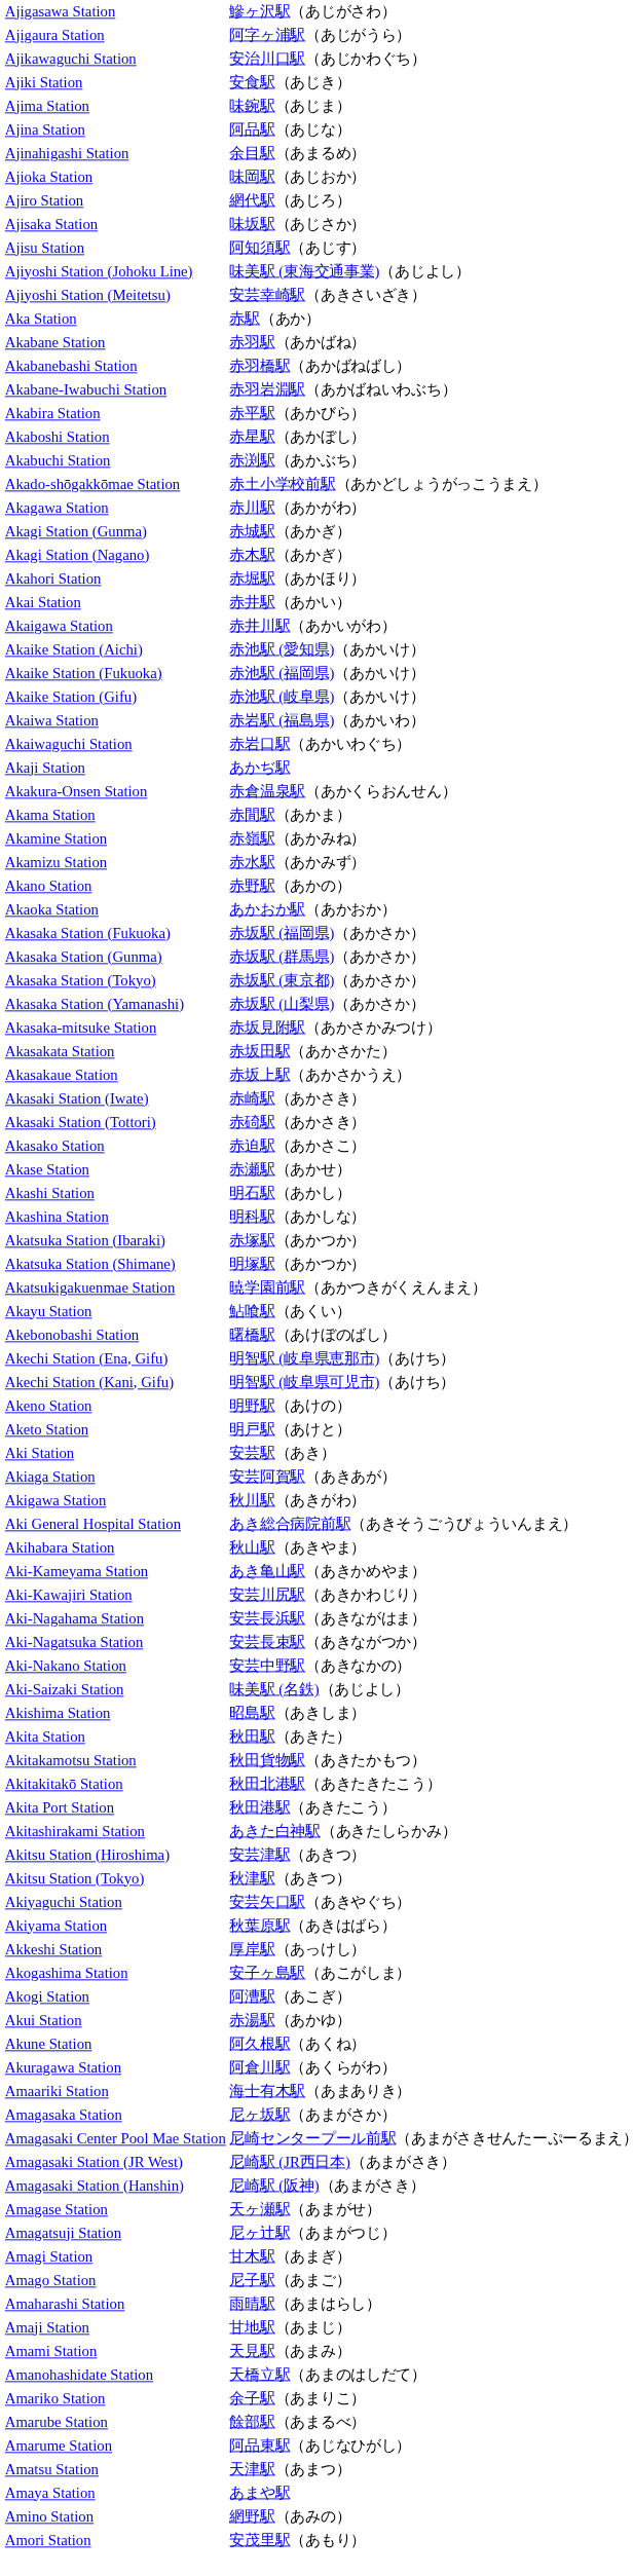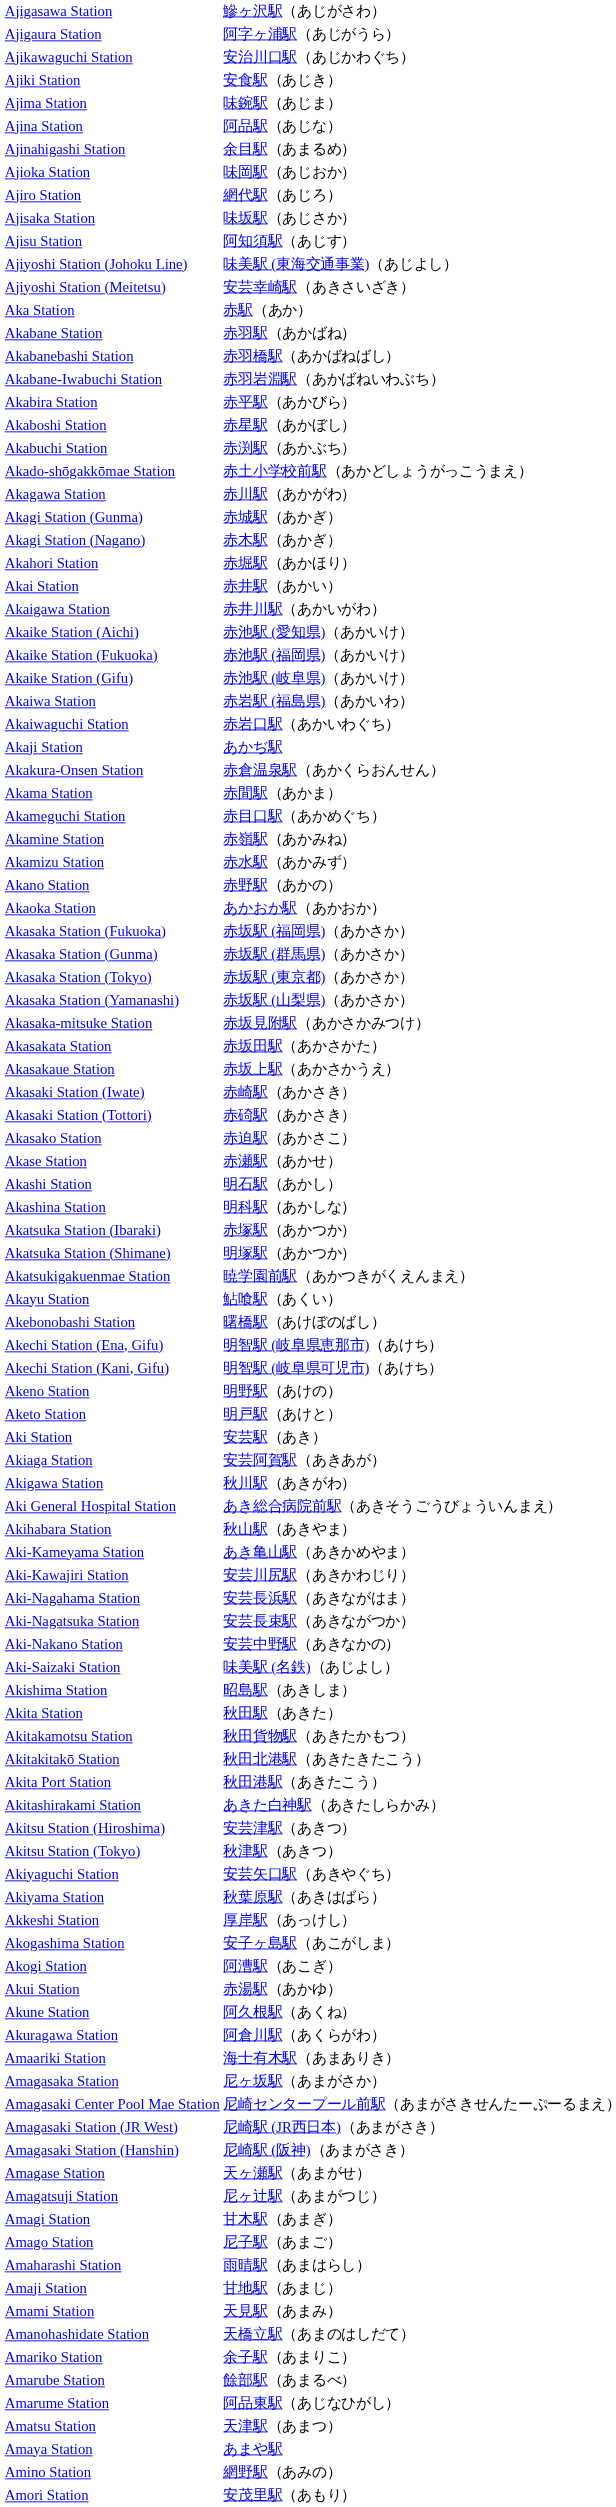+ row: Akameguchi Station | 赤目口駅（あかめぐち）
